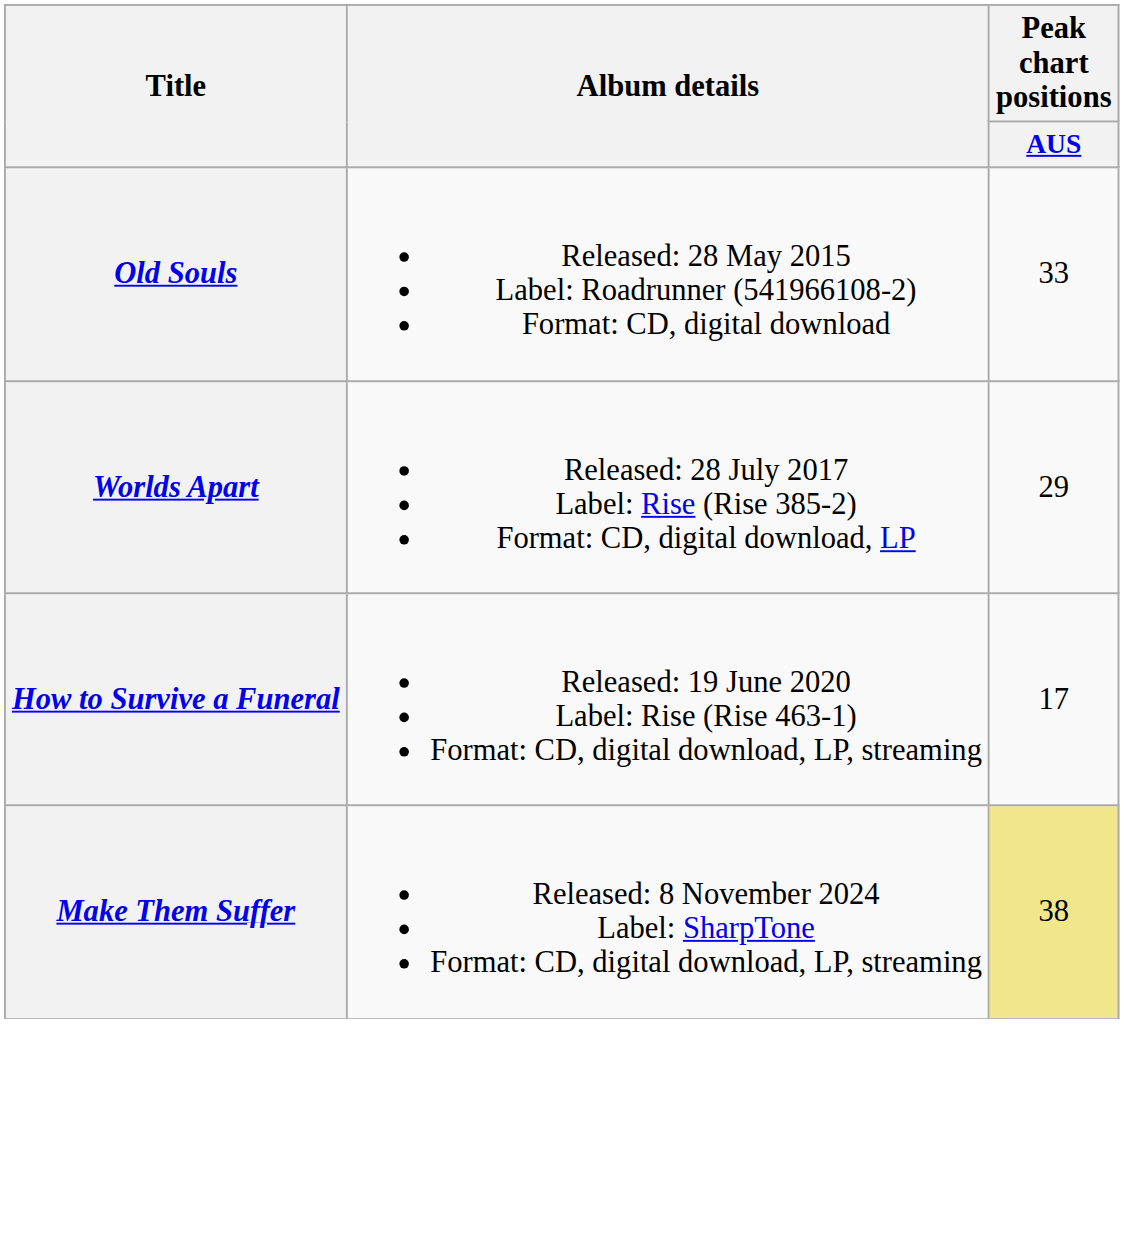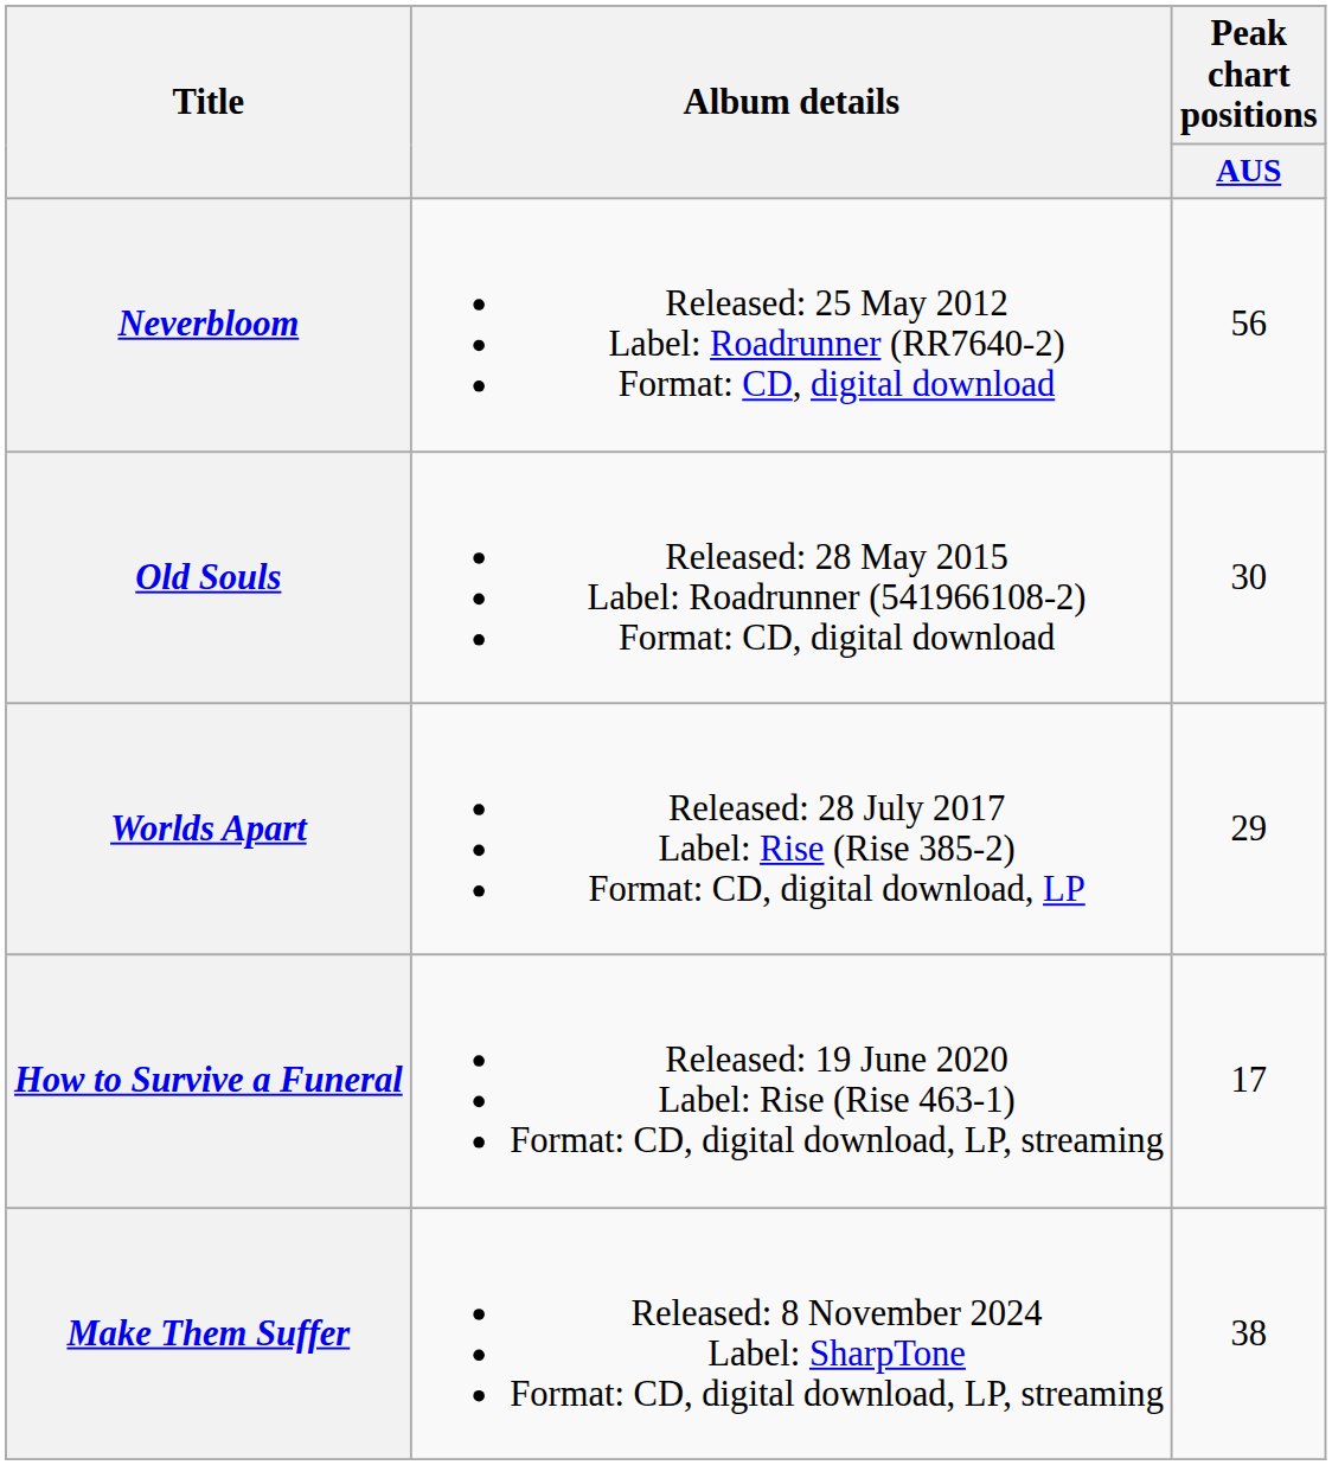+ row: Neverbloom | Released: 25 May 2012 Label: Roadrunner (RR7640-2) Format: CD, digital download | 56
Old Souls | Peak chart positions / AUS: 33 -> 30
Make Them Suffer | Peak chart positions / AUS: khaki background -> no background
